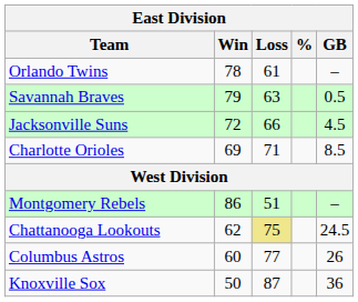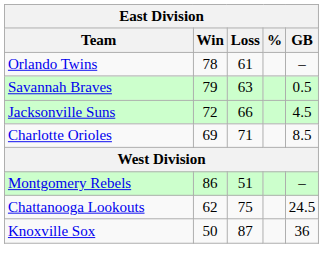Chattanooga Lookouts | Loss: khaki background -> no background
- row: Columbus Astros | 60 | 77 | 26
